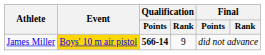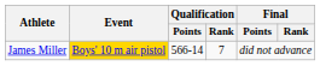James Miller | Qualification / Points: bold -> normal
James Miller | Qualification / Rank: 9 -> 7
